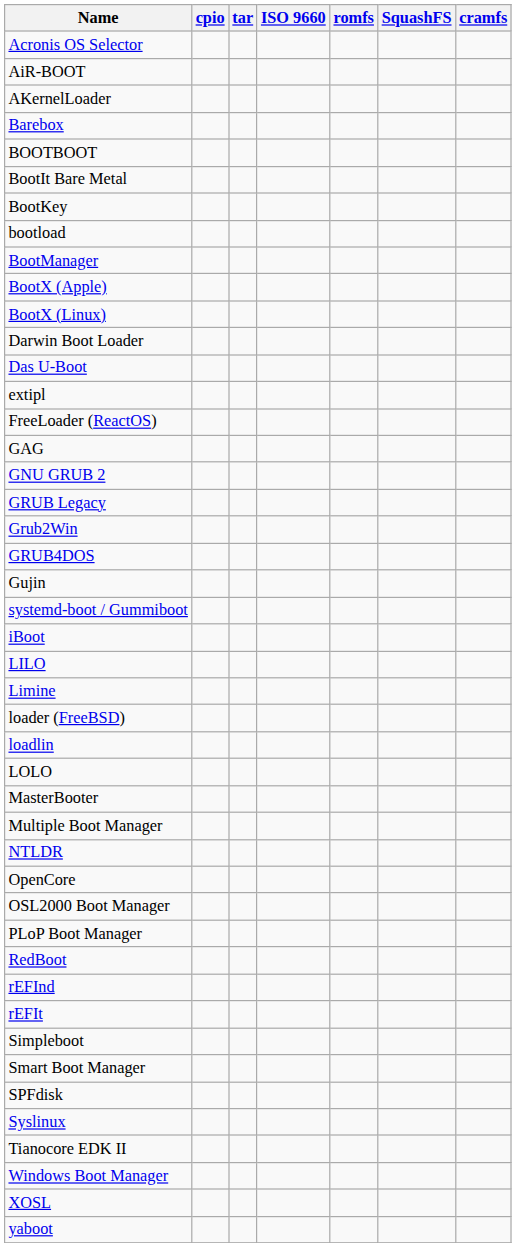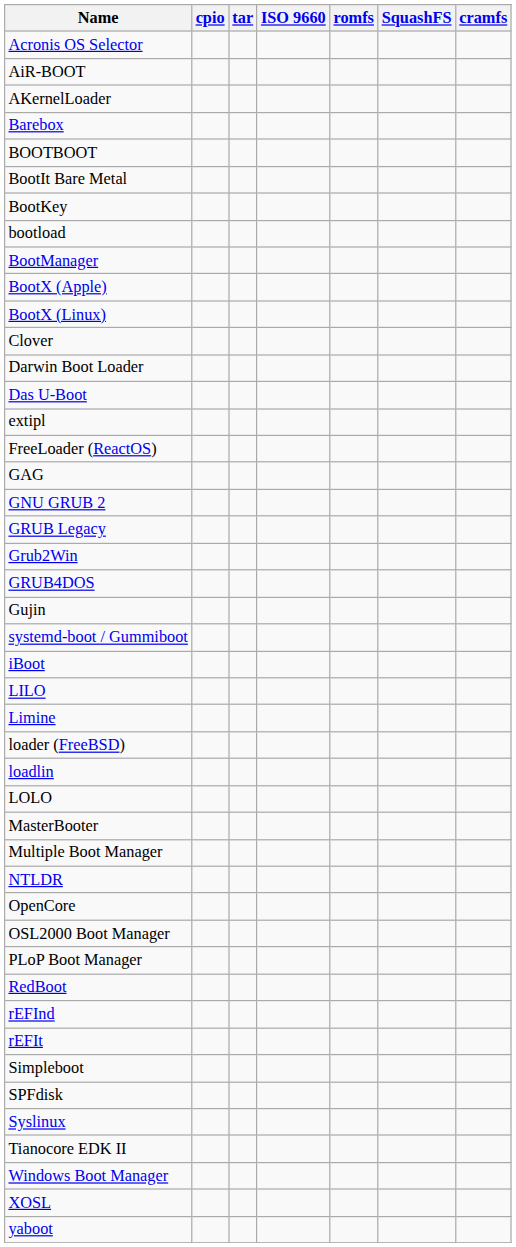+ row: Clover
- row: Smart Boot Manager
